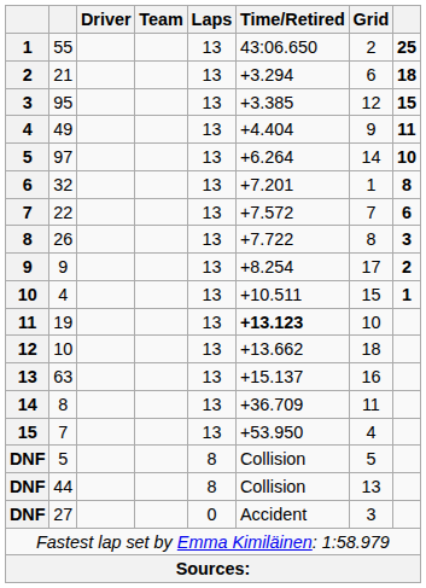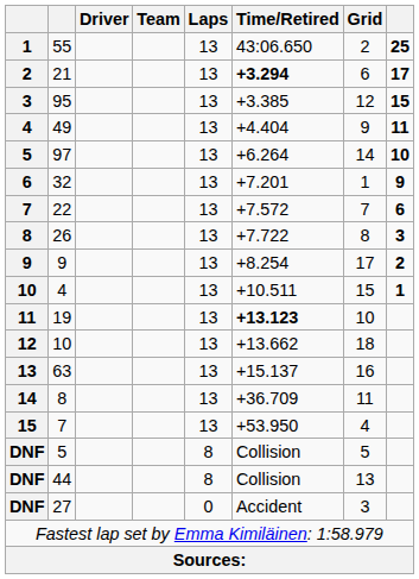21 | Time/Retired: normal -> bold
21 | column 8: 18 -> 17
32 | column 8: 8 -> 9
